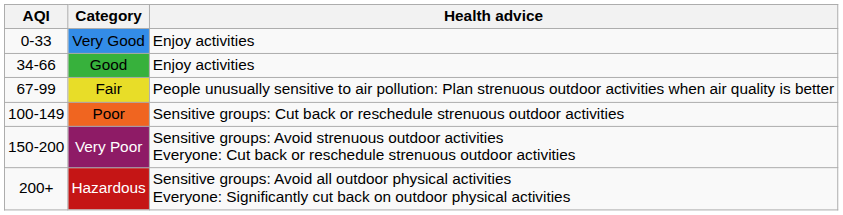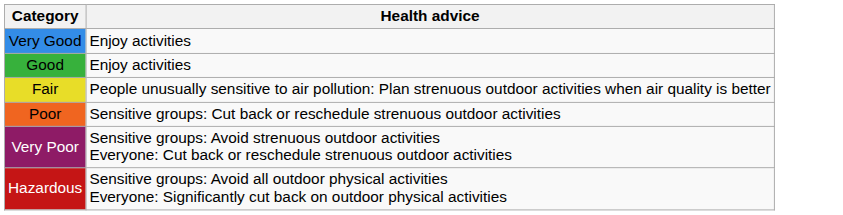- column: AQI | 0-33 | 34-66 | 67-99 | 100-149 | 150-200 | 200+
